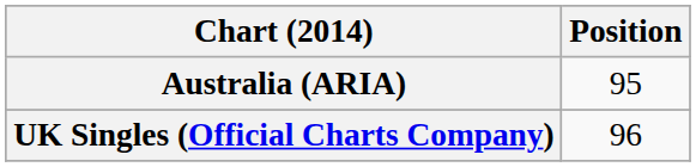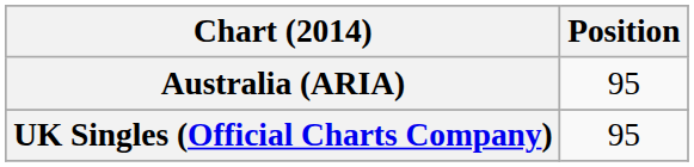UK Singles (Official Charts Company) | Position: 96 -> 95
